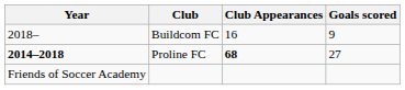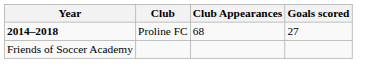- row: 2018– | Buildcom FC | 16 | 9
Proline FC | Club Appearances: bold -> normal
